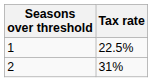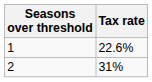1 | Tax rate: 22.5% -> 22.6%
